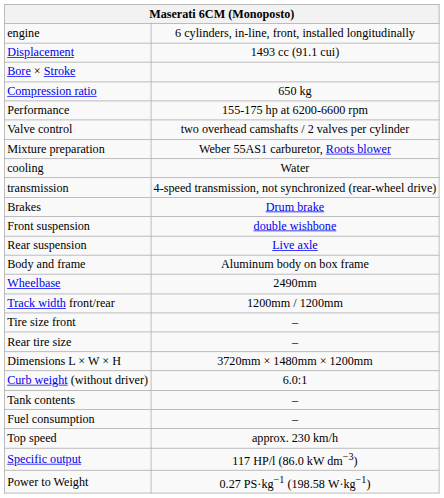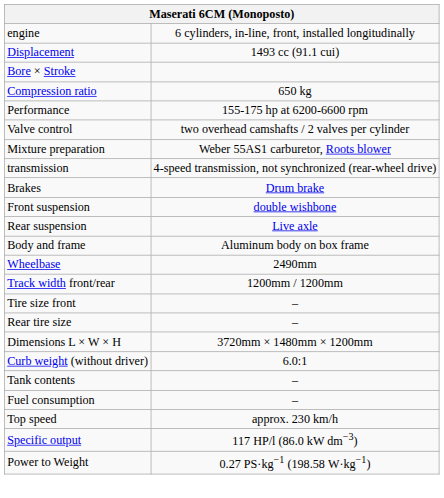- row: cooling | Water
